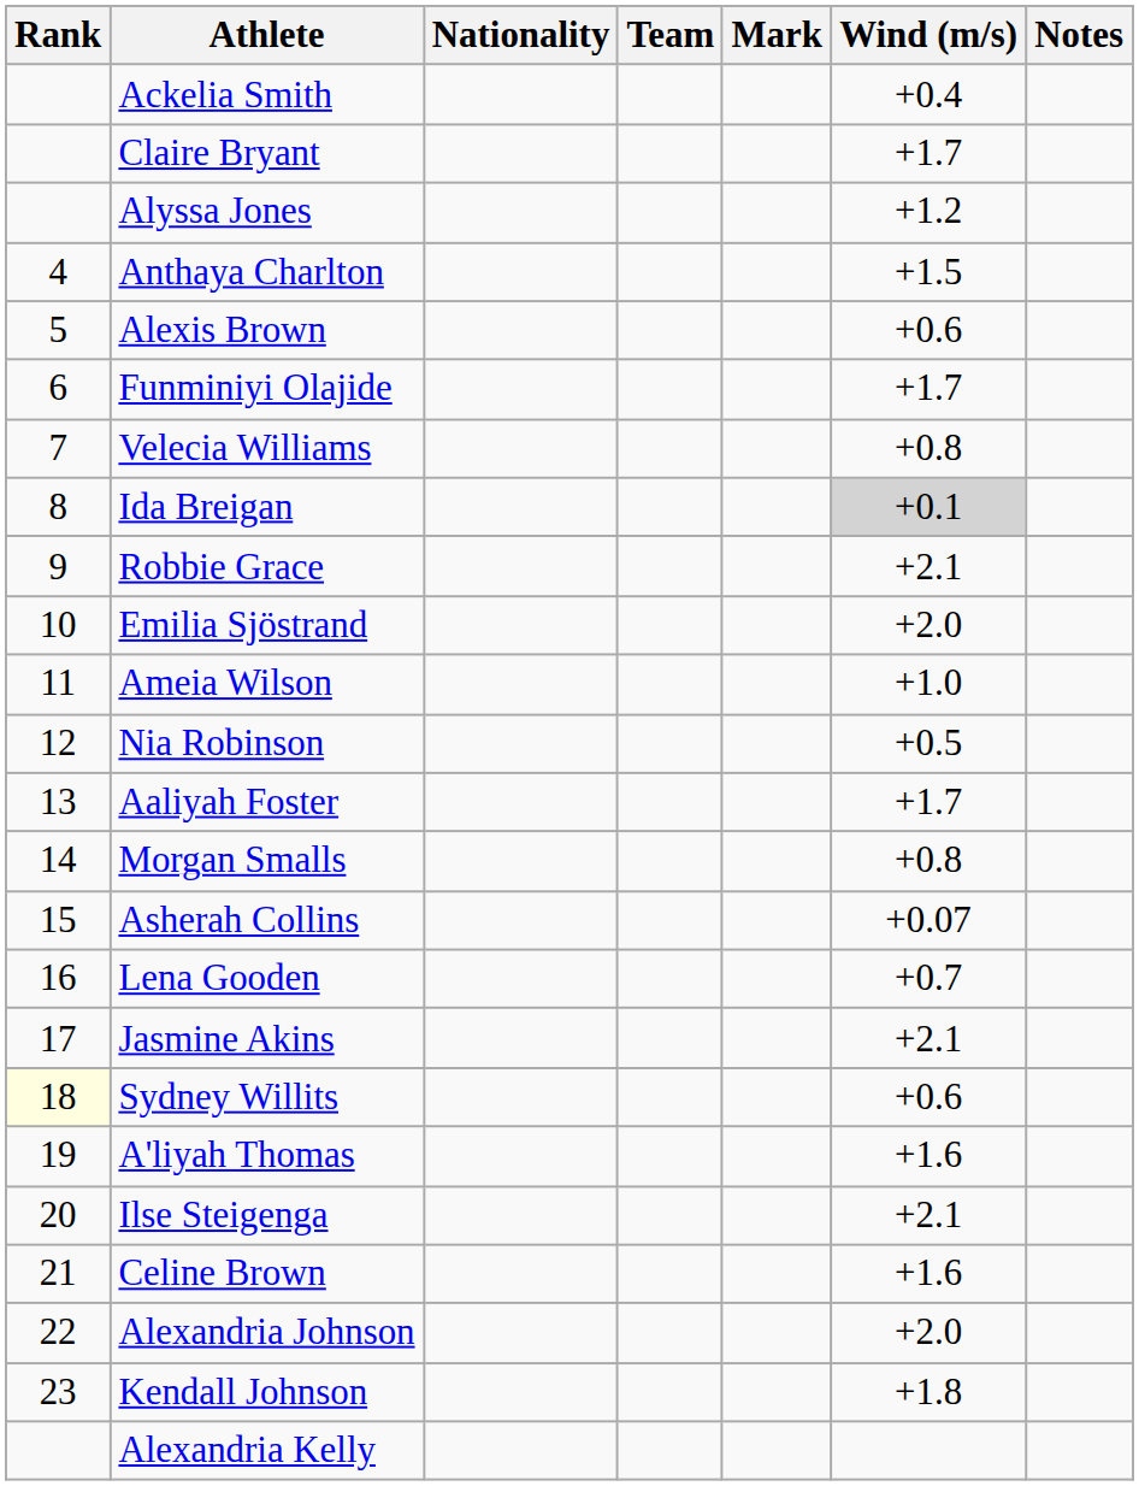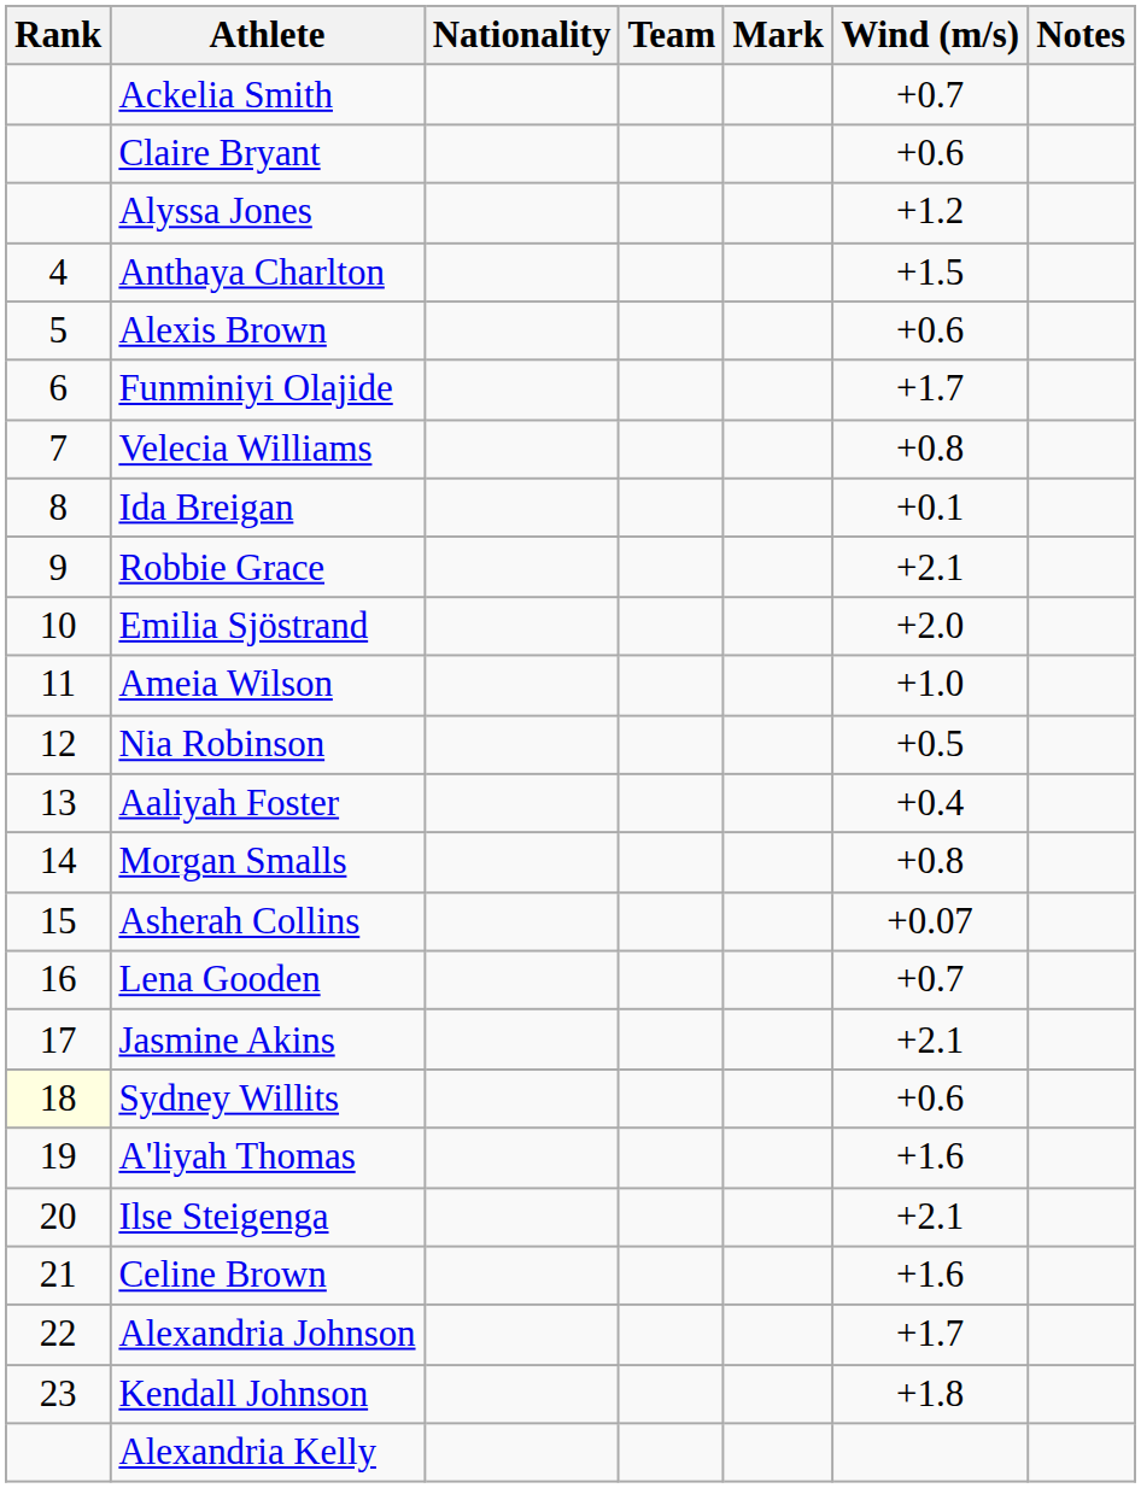Ackelia Smith | Wind (m/s): +0.4 -> +0.7
Claire Bryant | Wind (m/s): +1.7 -> +0.6
Ida Breigan | Wind (m/s): lightgrey background -> no background
Aaliyah Foster | Wind (m/s): +1.7 -> +0.4
Alexandria Johnson | Wind (m/s): +2.0 -> +1.7
